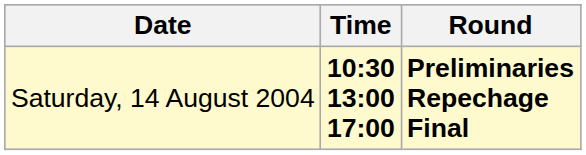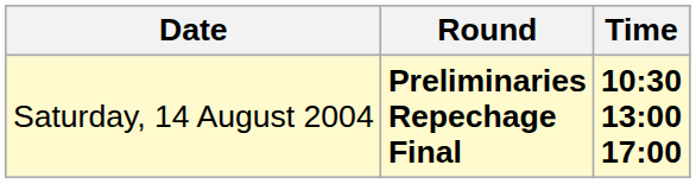columns swapped: Time <-> Round
